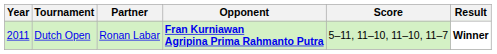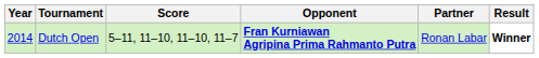columns swapped: Partner <-> Score
Dutch Open | Year: 2011 -> 2014
